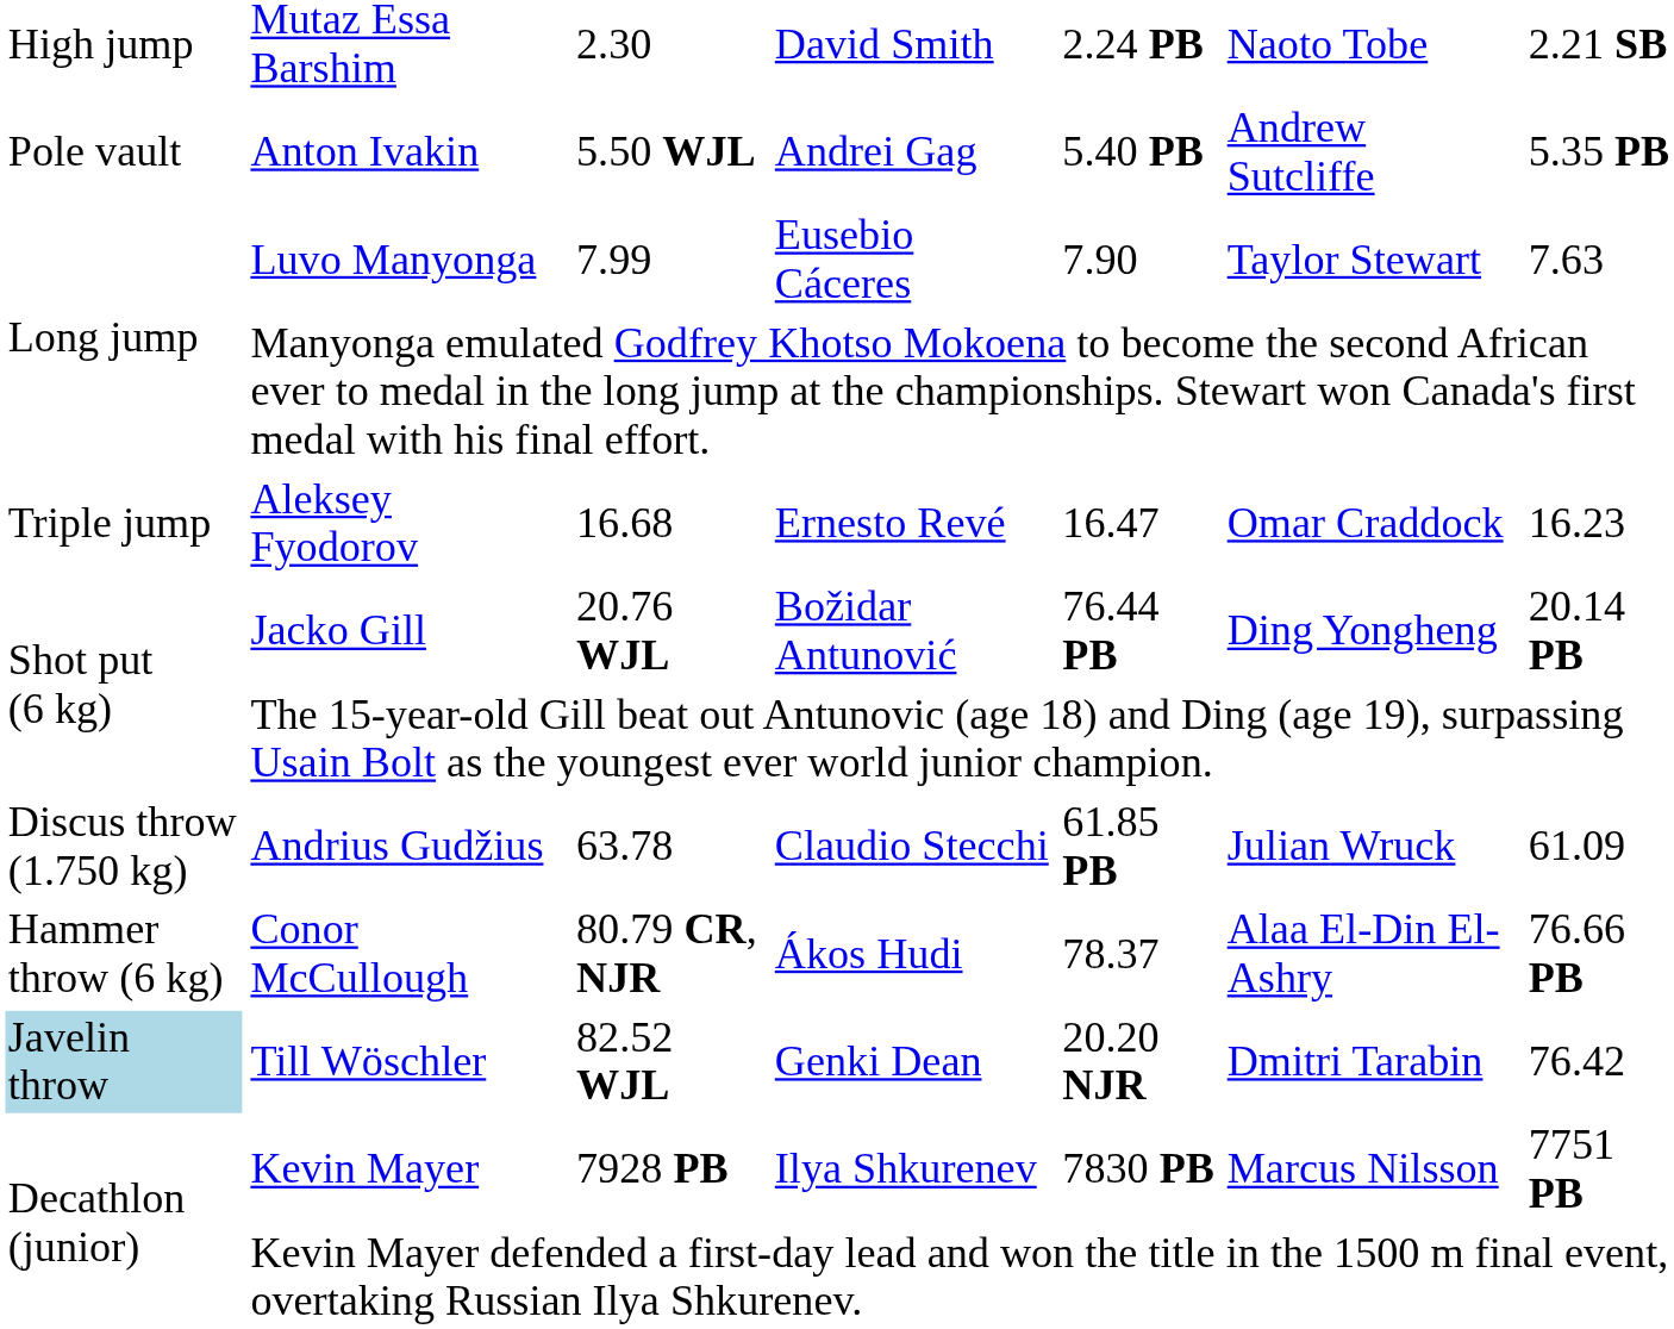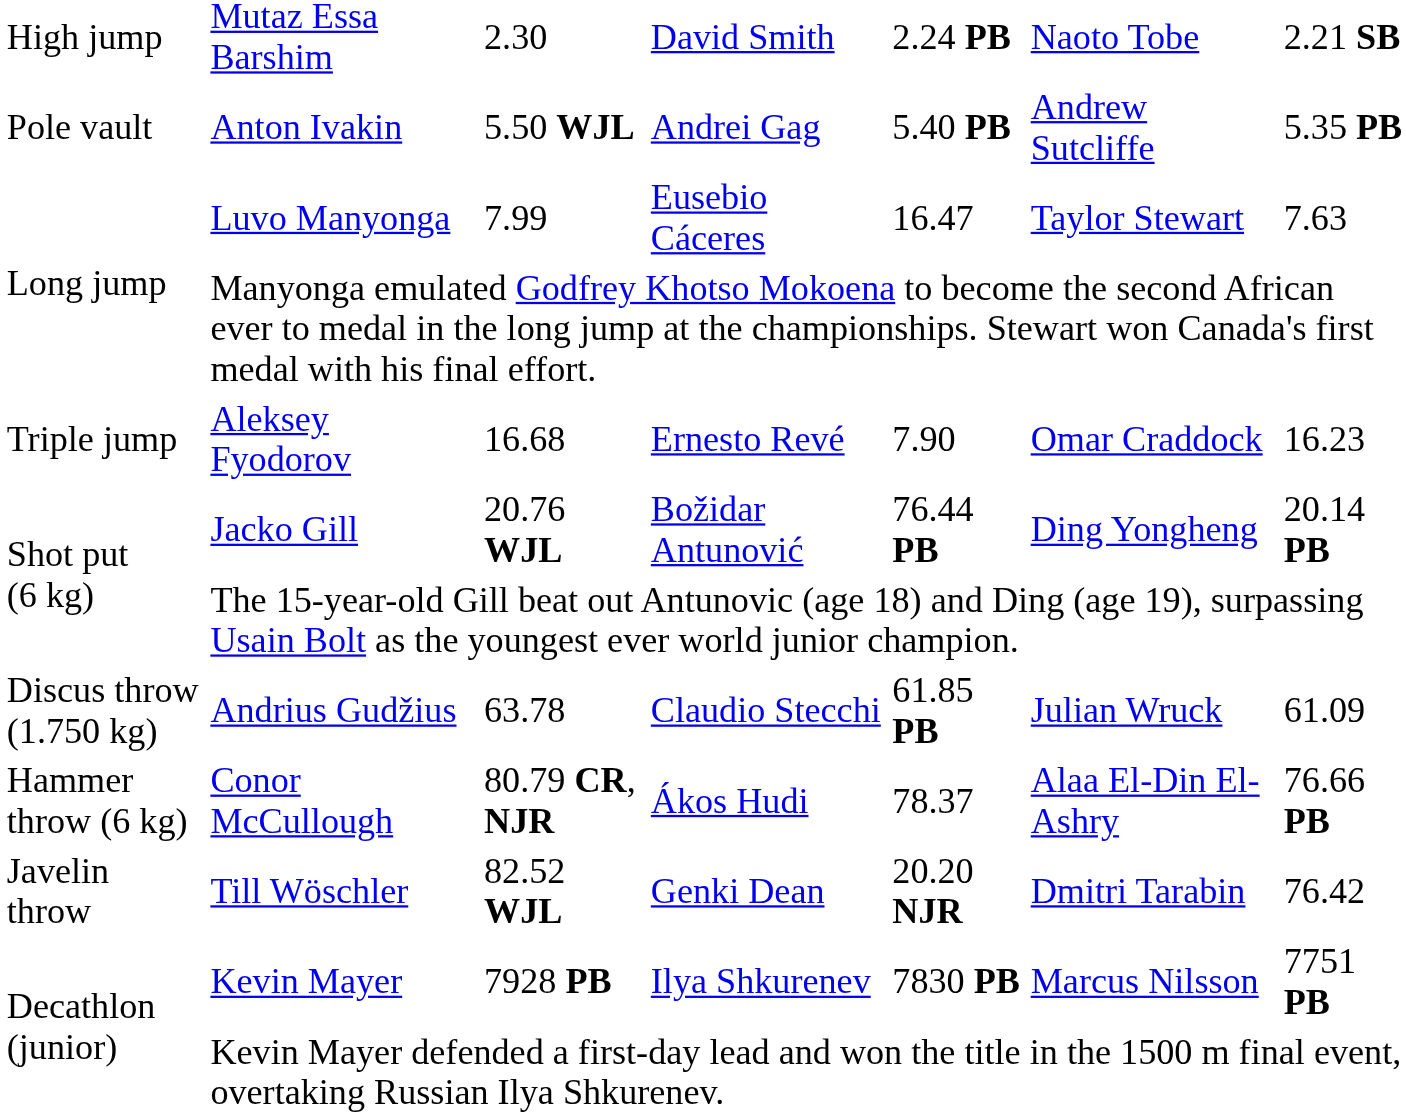Luvo Manyonga | column 5: 7.90 -> 16.47
Aleksey Fyodorov | column 5: 16.47 -> 7.90
Till Wöschler | column 1: lightblue background -> no background
